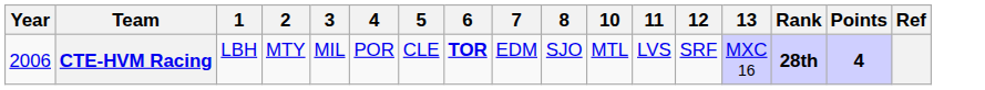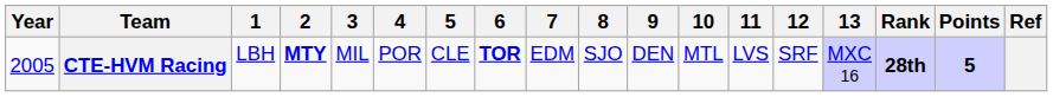+ column: 9 | DEN
CTE-HVM Racing | Year: 2006 -> 2005
CTE-HVM Racing | 2: normal -> bold
CTE-HVM Racing | Points: 4 -> 5
